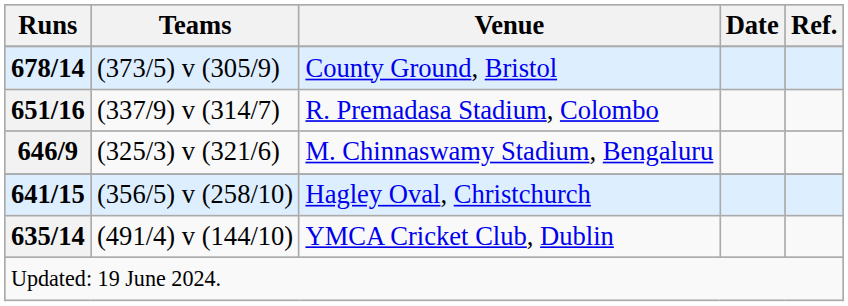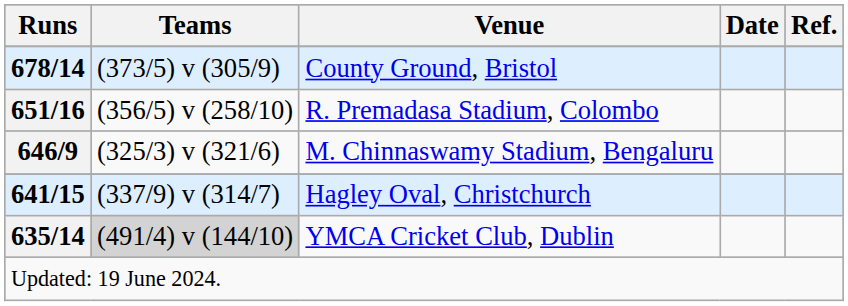R. Premadasa Stadium, Colombo | Teams: (337/9) v (314/7) -> (356/5) v (258/10)
Hagley Oval, Christchurch | Teams: (356/5) v (258/10) -> (337/9) v (314/7)
YMCA Cricket Club, Dublin | Teams: no background -> lightgrey background
